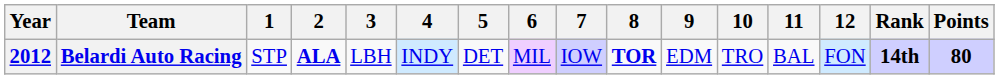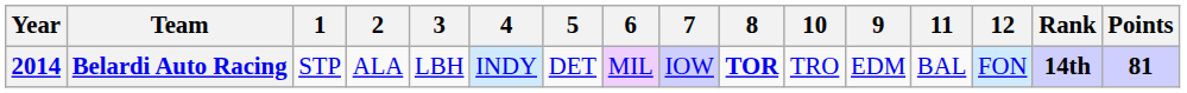columns swapped: 9 <-> 10
Belardi Auto Racing | Year: 2012 -> 2014
Belardi Auto Racing | 2: bold -> normal
Belardi Auto Racing | Points: 80 -> 81
